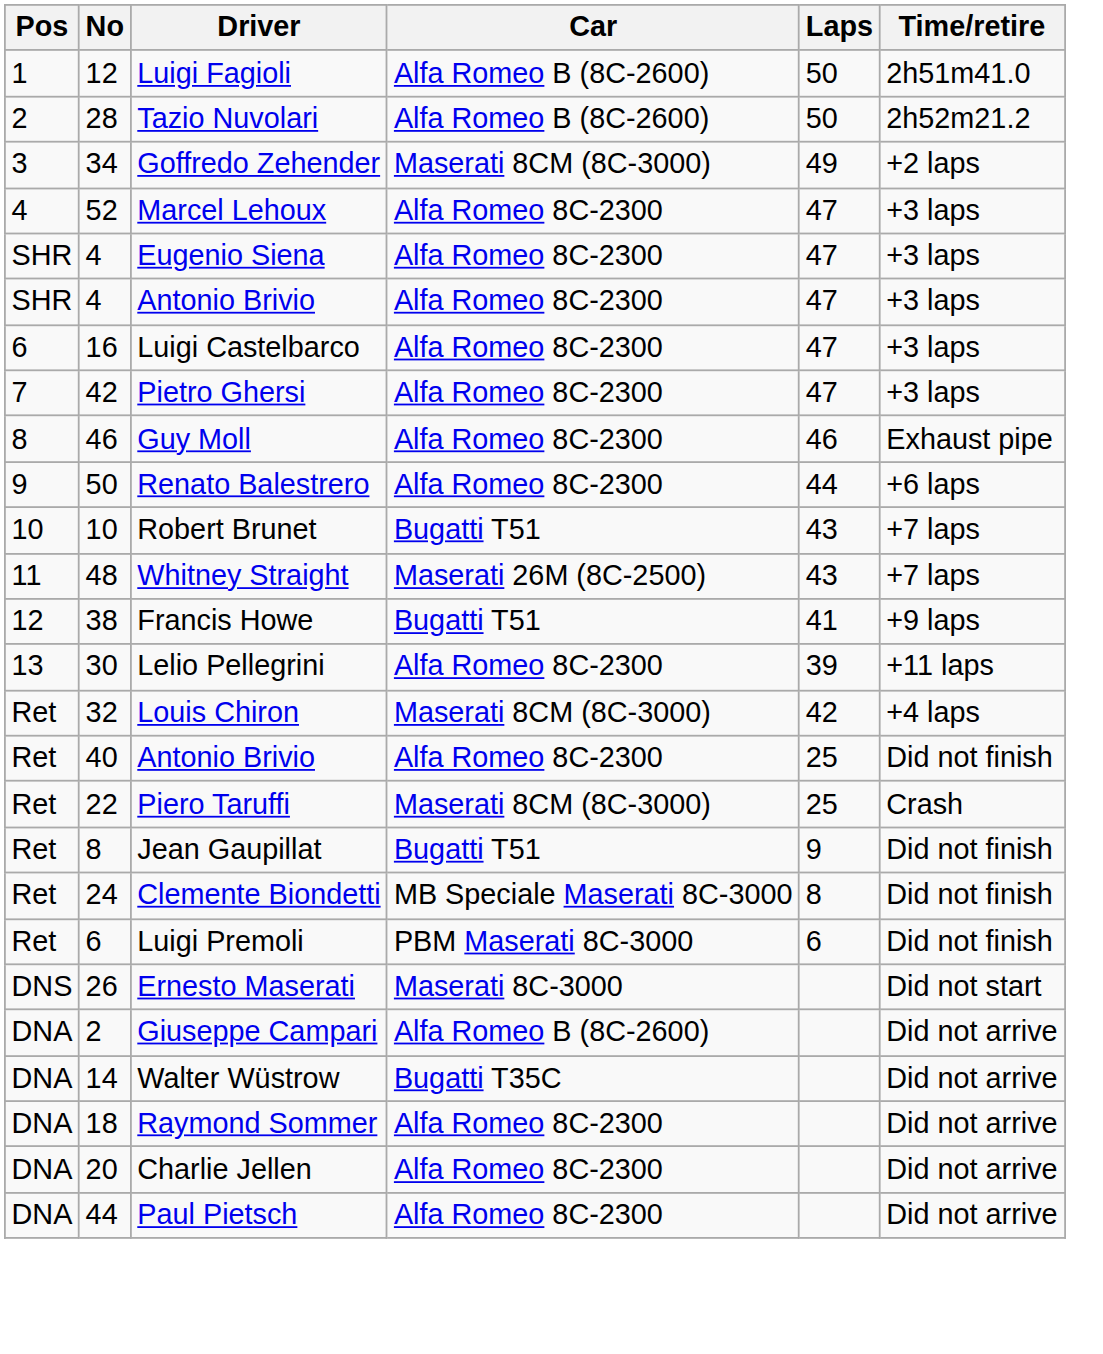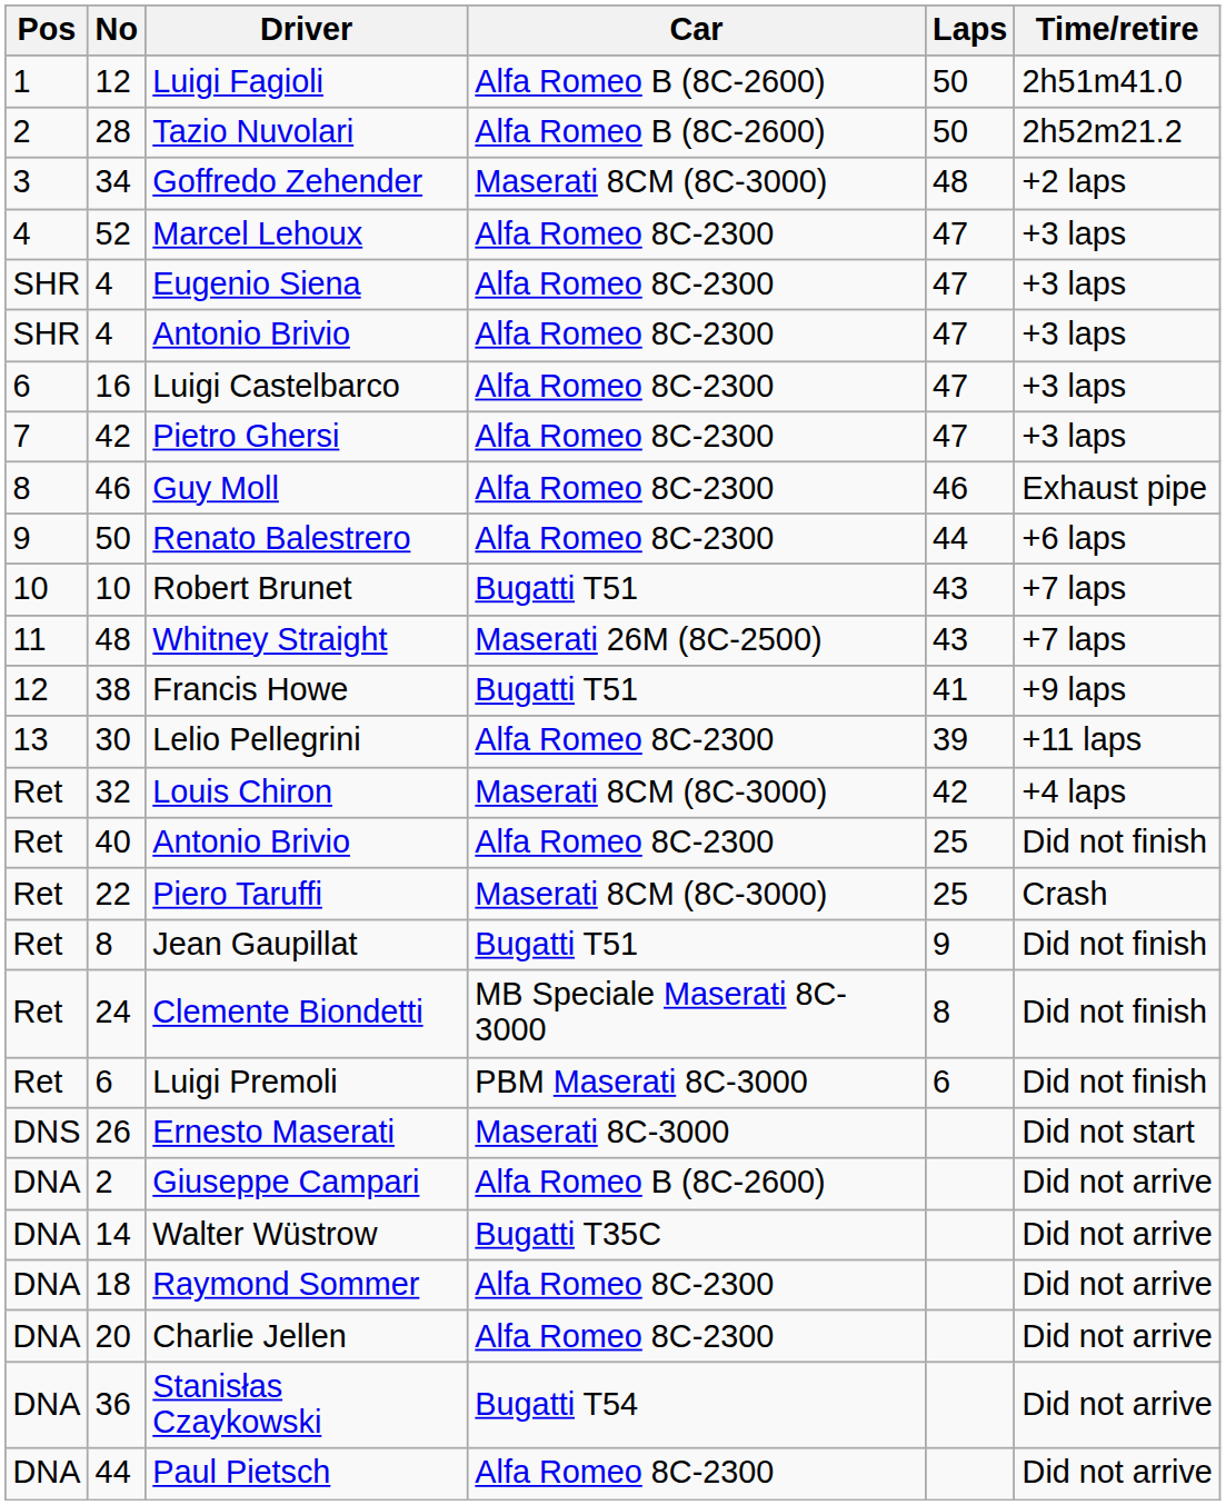Goffredo Zehender | Laps: 49 -> 48
+ row: DNA | 36 | Stanisłas Czaykowski | Bugatti T54 | Did not arrive
